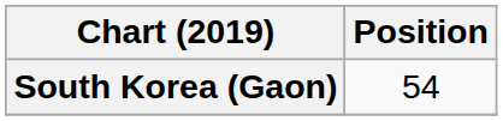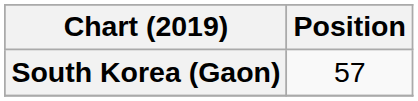South Korea (Gaon) | Position: 54 -> 57
